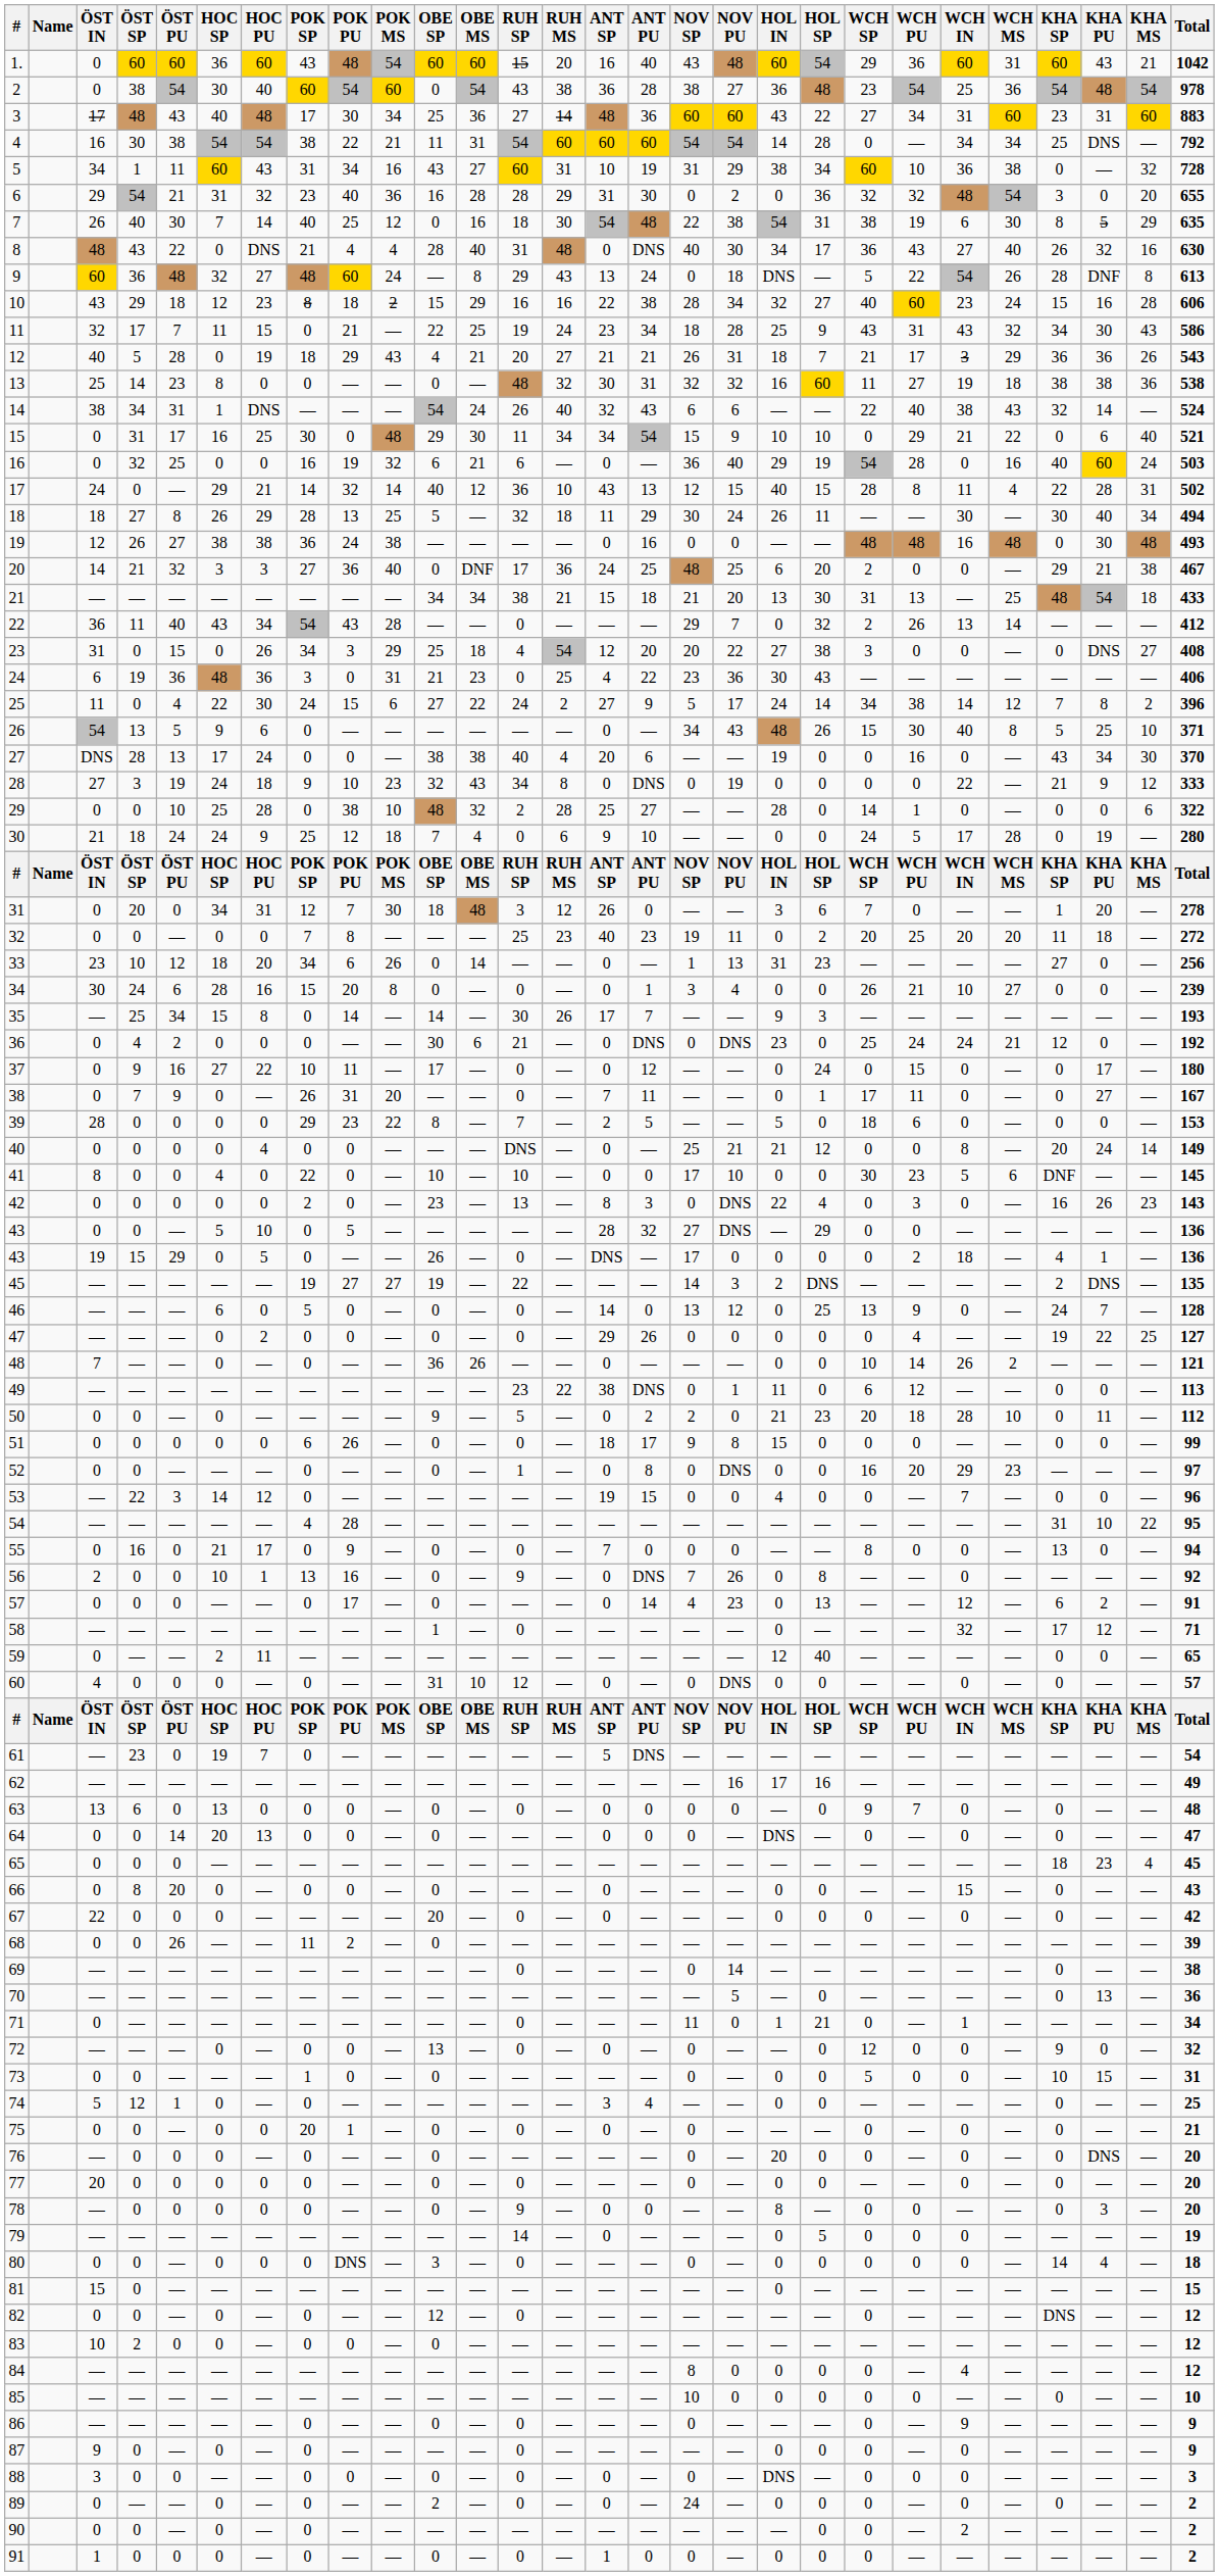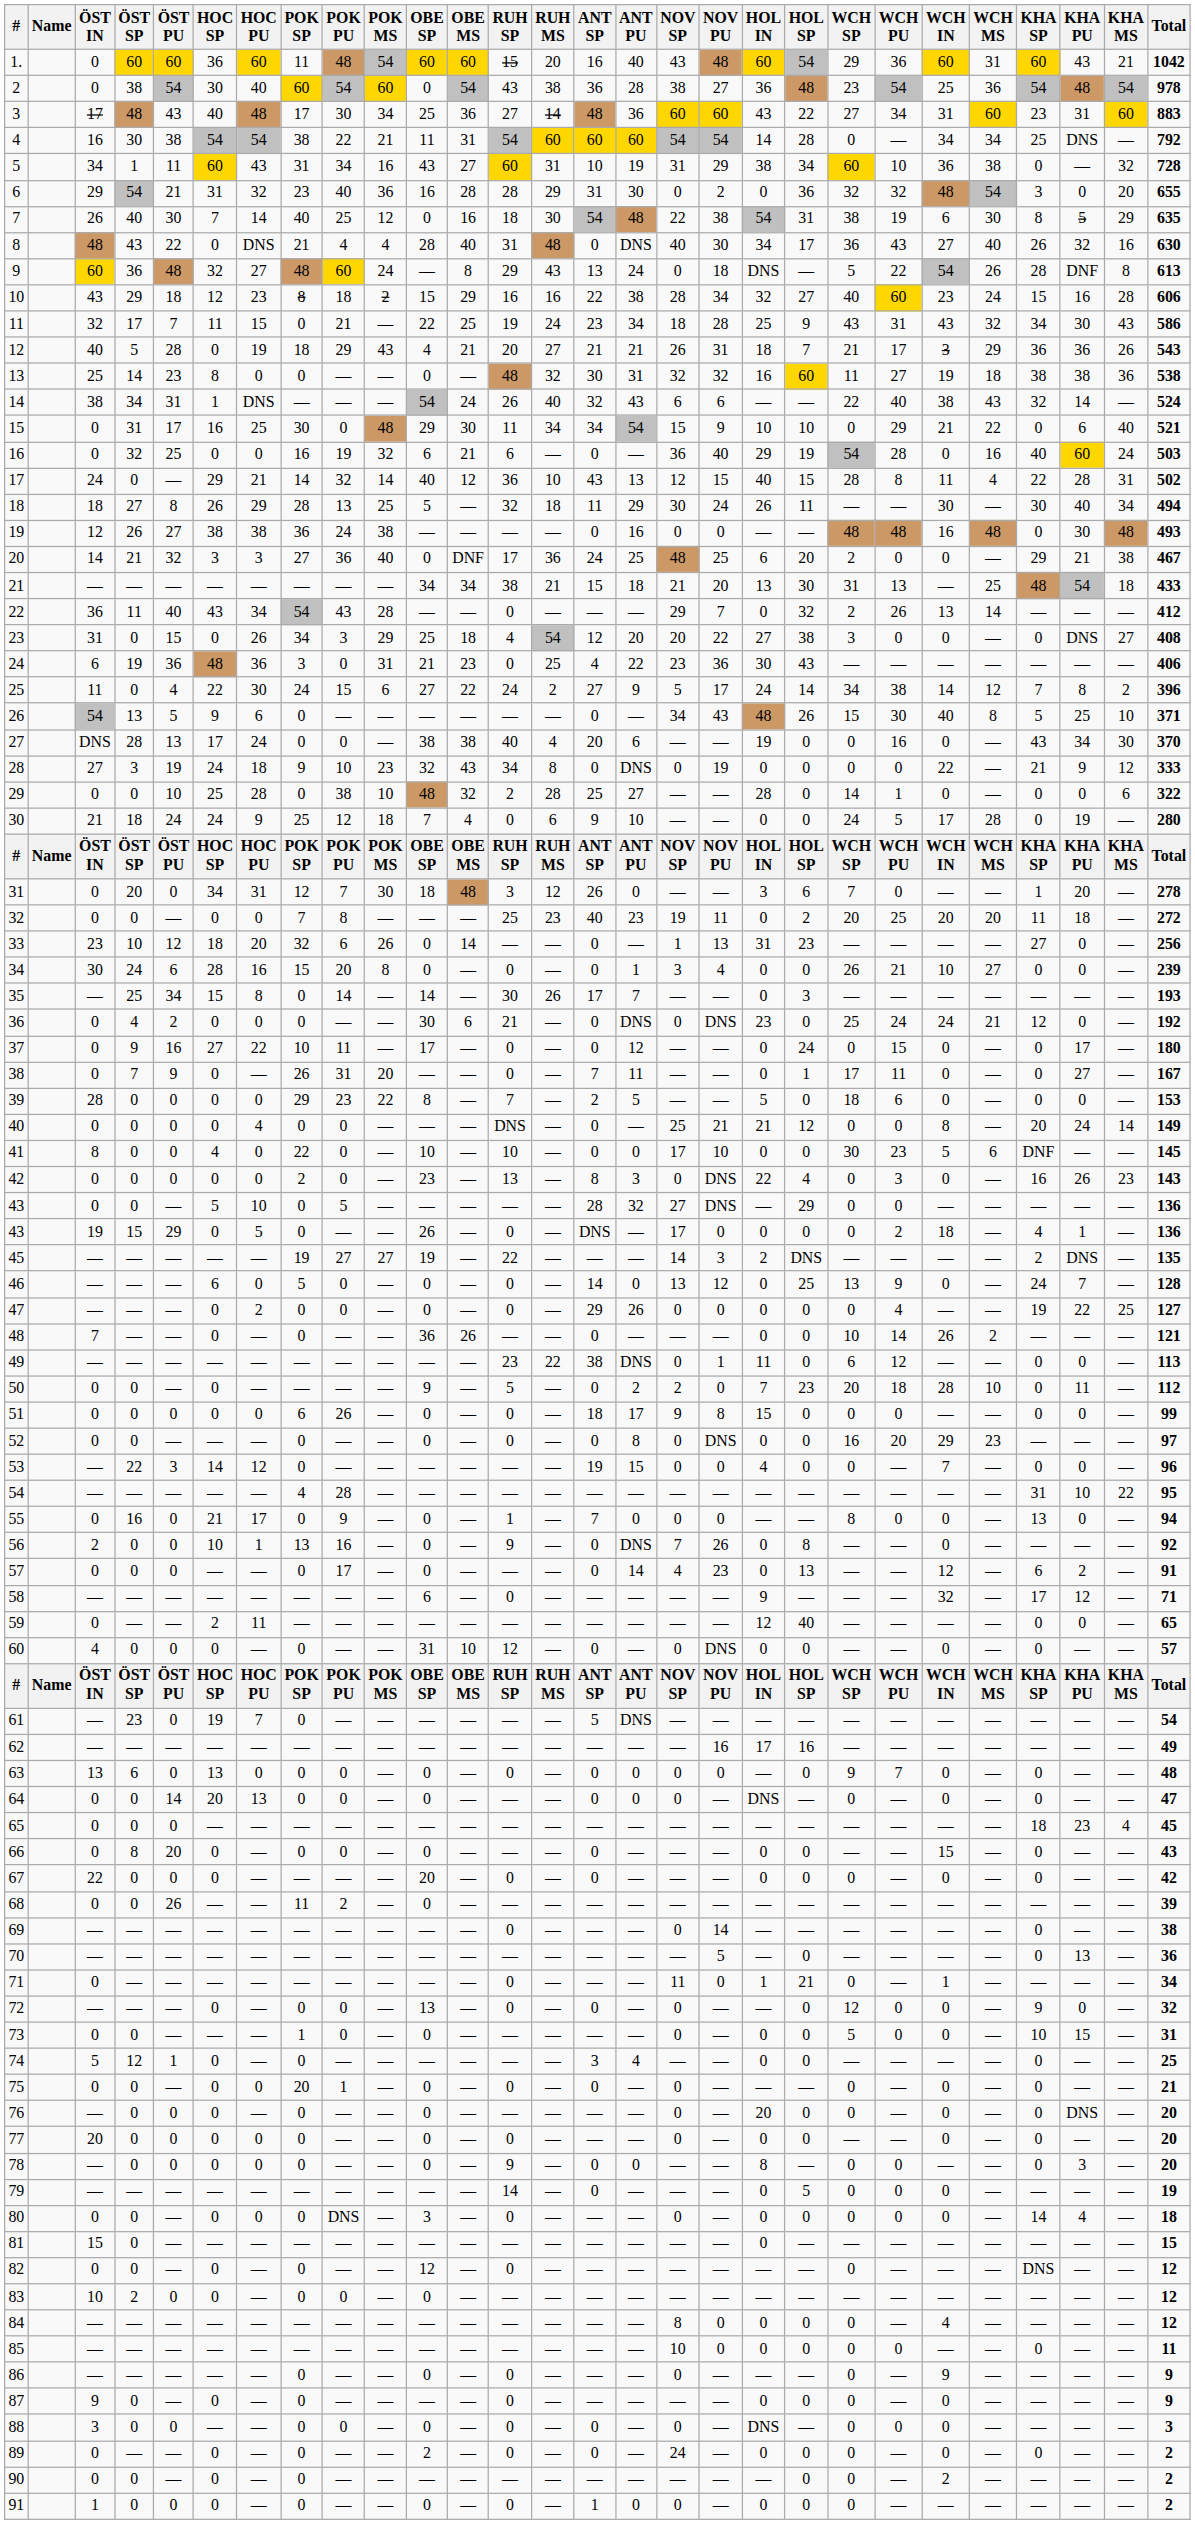1. | POK SP: 43 -> 11
33 | POK SP: 34 -> 32
35 | HOL IN: 9 -> 0
50 | HOL IN: 21 -> 7
52 | RUH SP: 1 -> 0
55 | RUH SP: 0 -> 1
58 | OBE SP: 1 -> 6
58 | HOL IN: 0 -> 9
85 | Total: 10 -> 11
